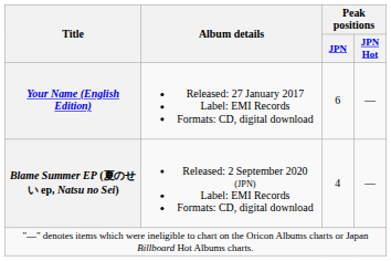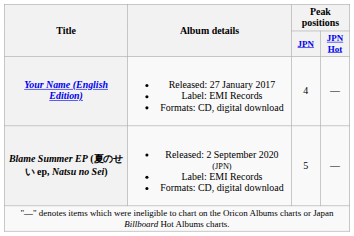Your Name (English Edition) | Peak positions / JPN: 6 -> 4
Blame Summer EP (夏のせい ep, Natsu no Sei) | Peak positions / JPN: 4 -> 5
